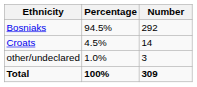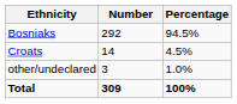columns swapped: Number <-> Percentage
